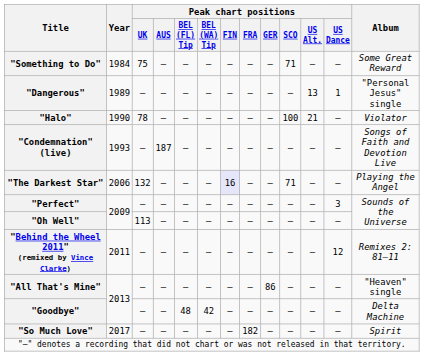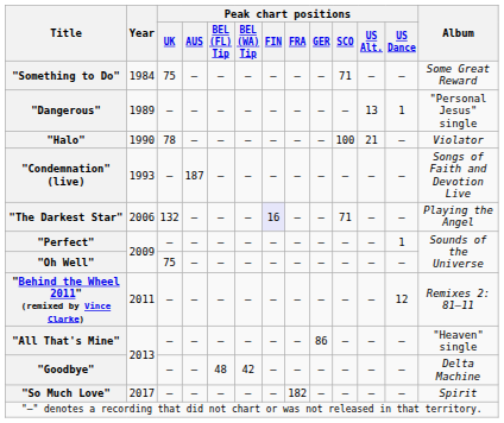"Perfect" | Peak chart positions / US Dance: 3 -> 1
"Oh Well" | Peak chart positions / UK: 113 -> 75
